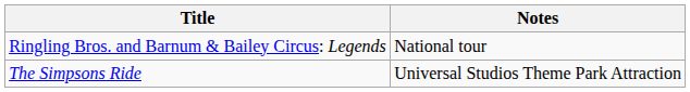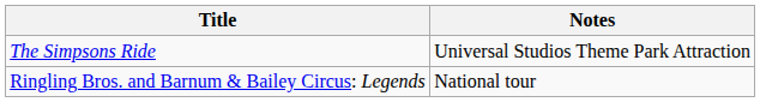rows swapped: The Simpsons Ride <-> Ringling Bros. and Barnum & Bailey Circus: Legends
